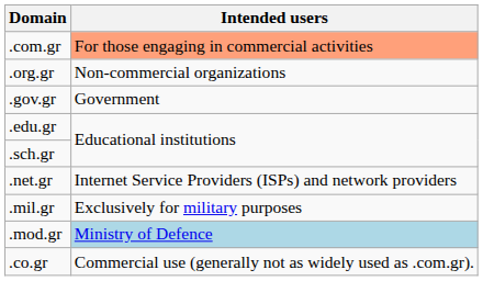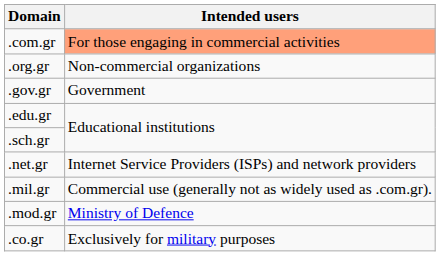.mil.gr | Intended users: Exclusively for military purposes -> Commercial use (generally not as widely used as .com.gr).
.mod.gr | Intended users: lightblue background -> no background
.co.gr | Intended users: Commercial use (generally not as widely used as .com.gr). -> Exclusively for military purposes
